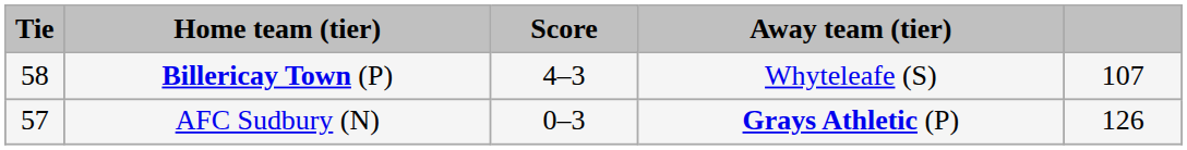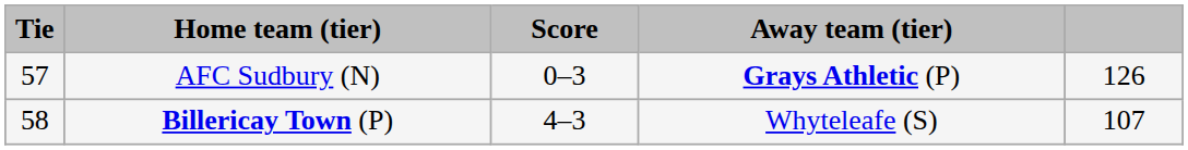rows swapped: AFC Sudbury (N) <-> Billericay Town (P)
